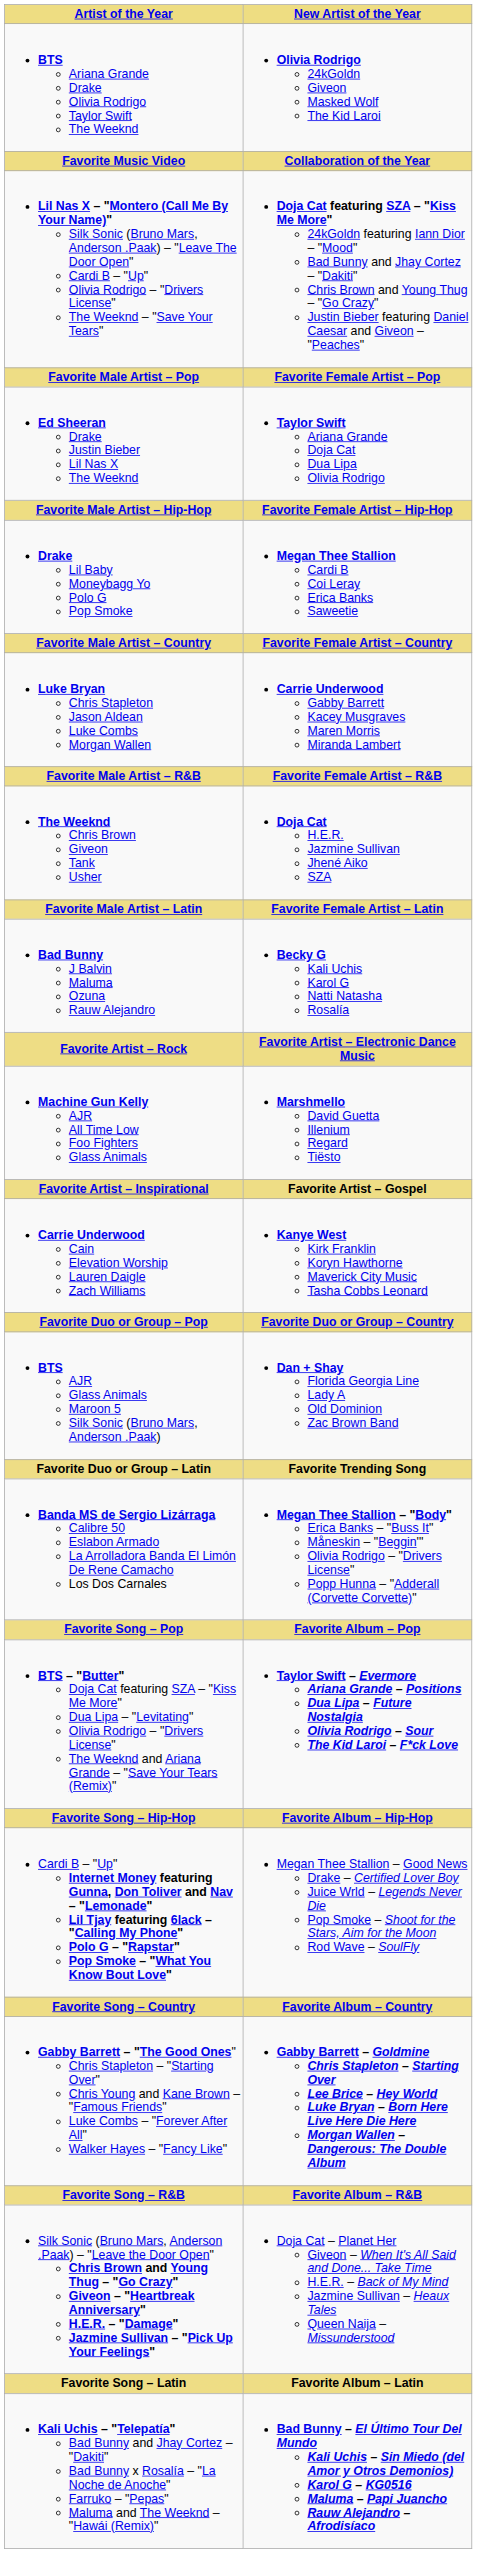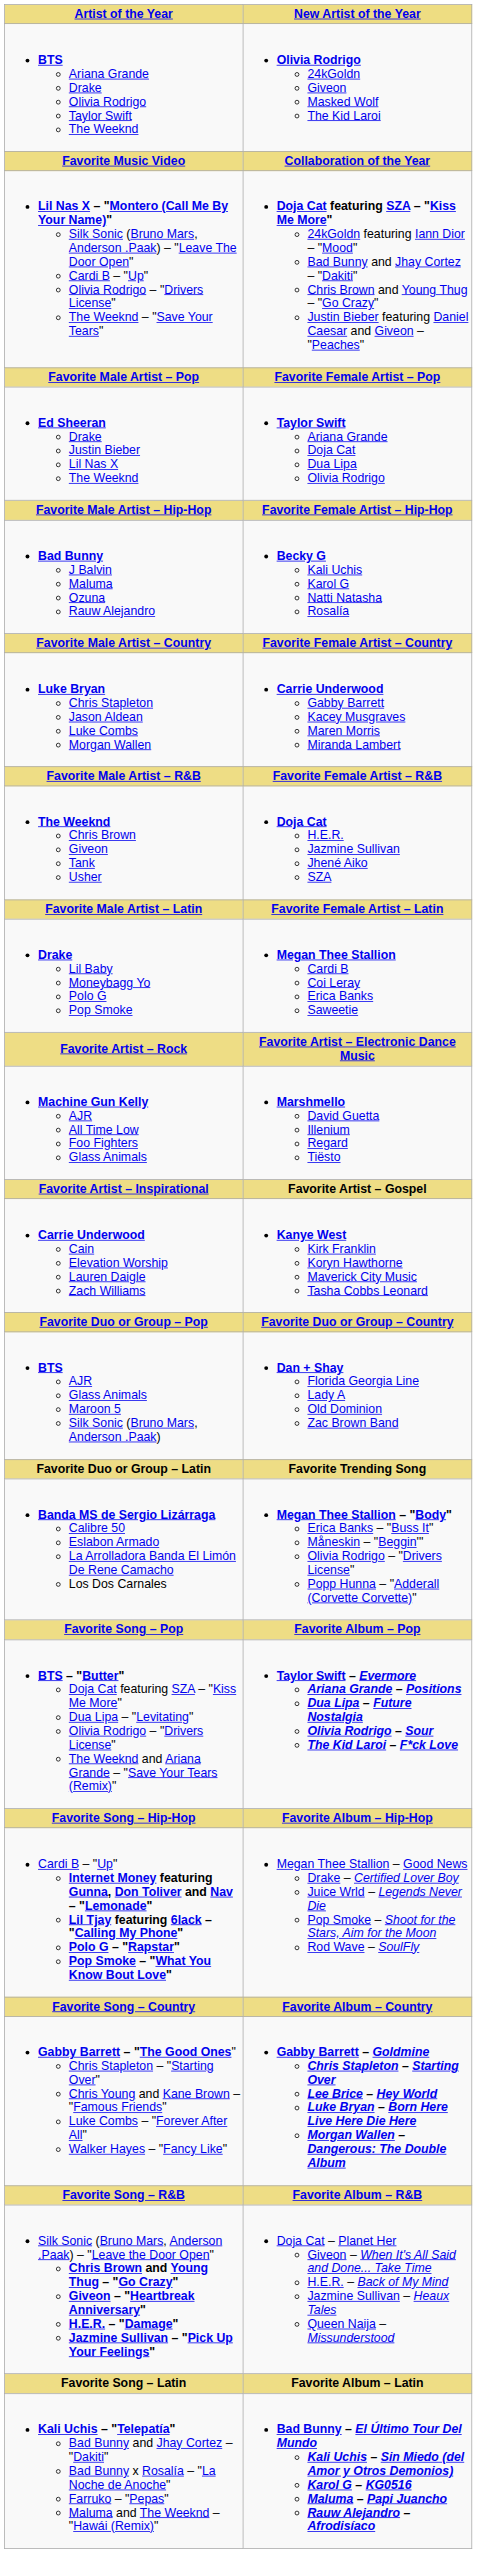rows swapped: Drake Lil Baby Moneybagg Yo Polo G Pop Smoke <-> Bad Bunny J Balvin Maluma Ozuna Rauw Alejandro
